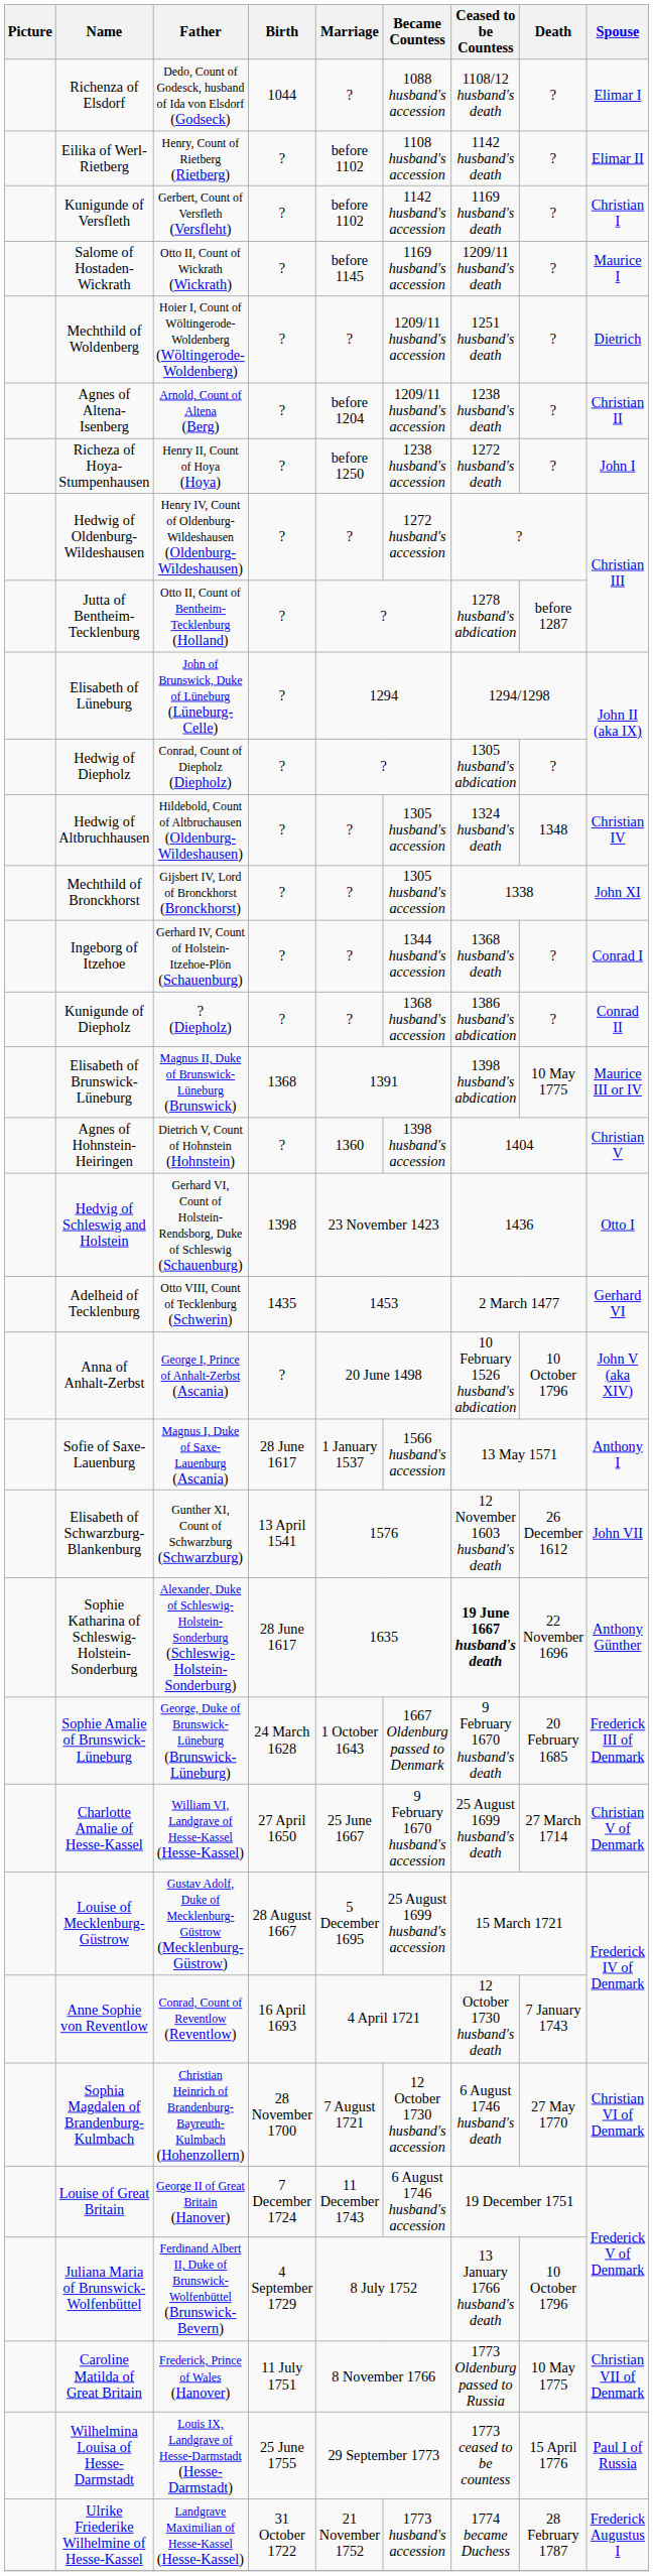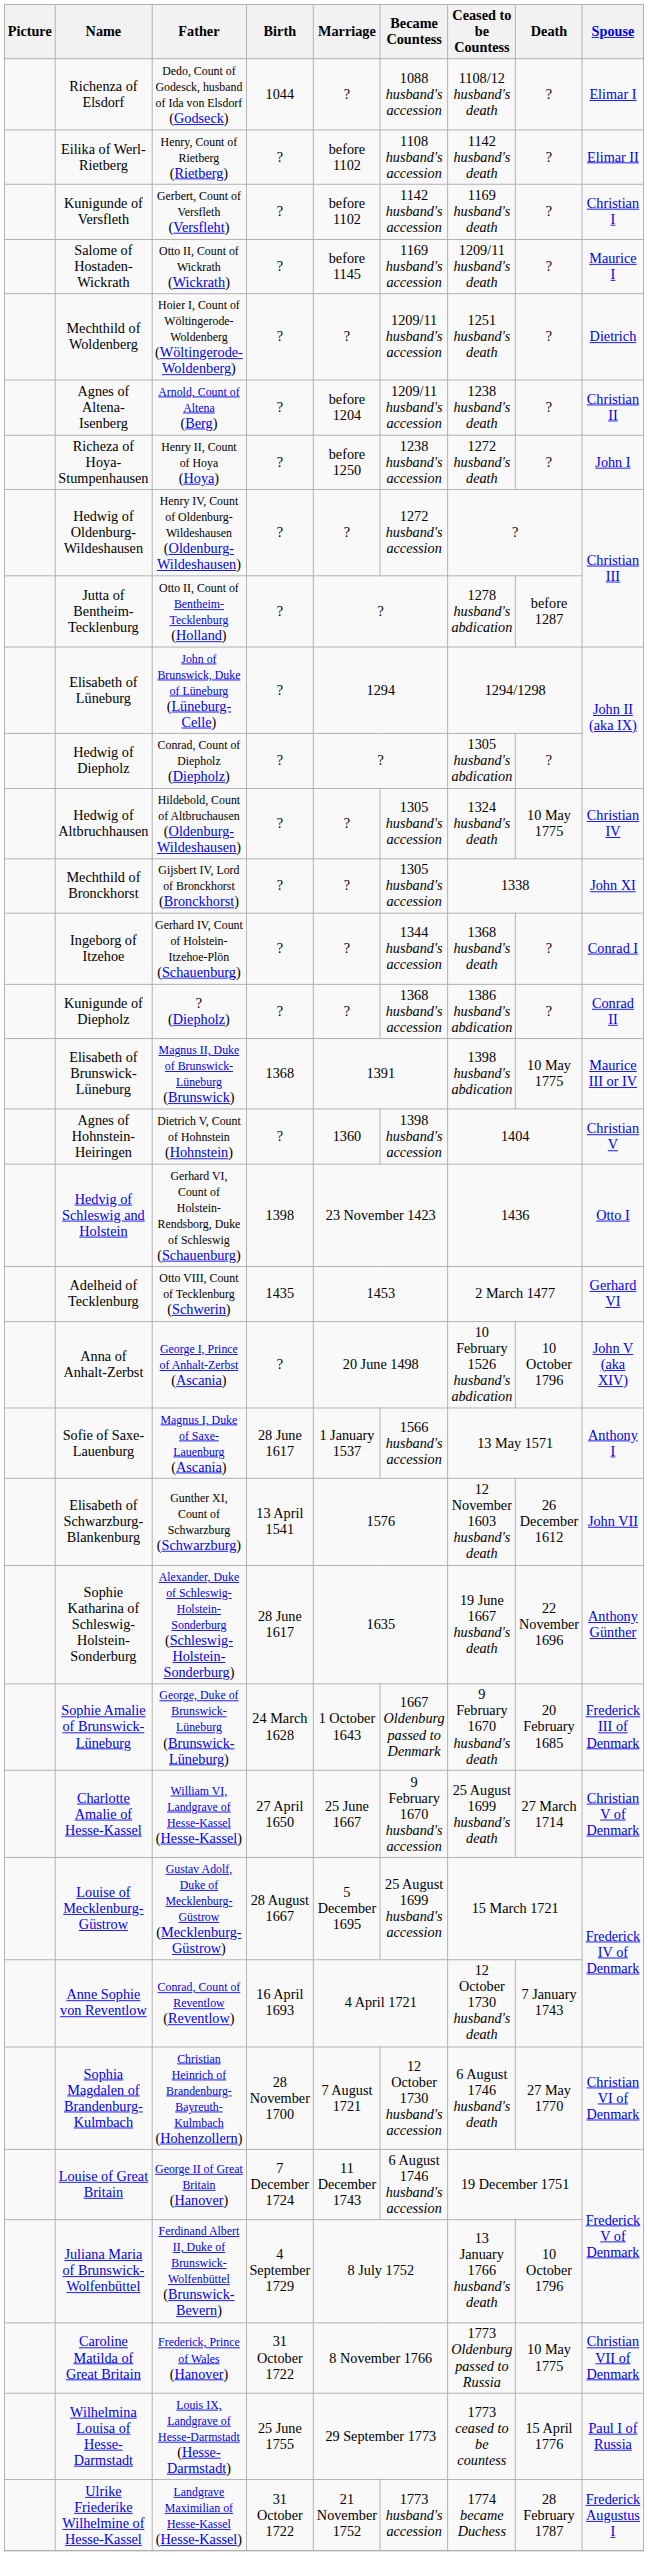Hedwig of Altbruchhausen | Death: 1348 -> 10 May 1775
Sophie Katharina of Schleswig-Holstein-Sonderburg | Ceased to be Countess: bold -> normal
Caroline Matilda of Great Britain | Birth: 11 July 1751 -> 31 October 1722
